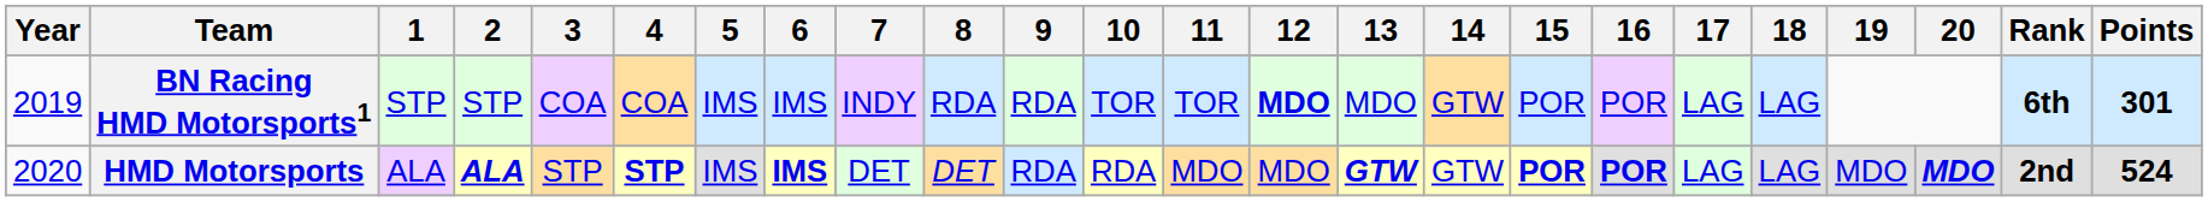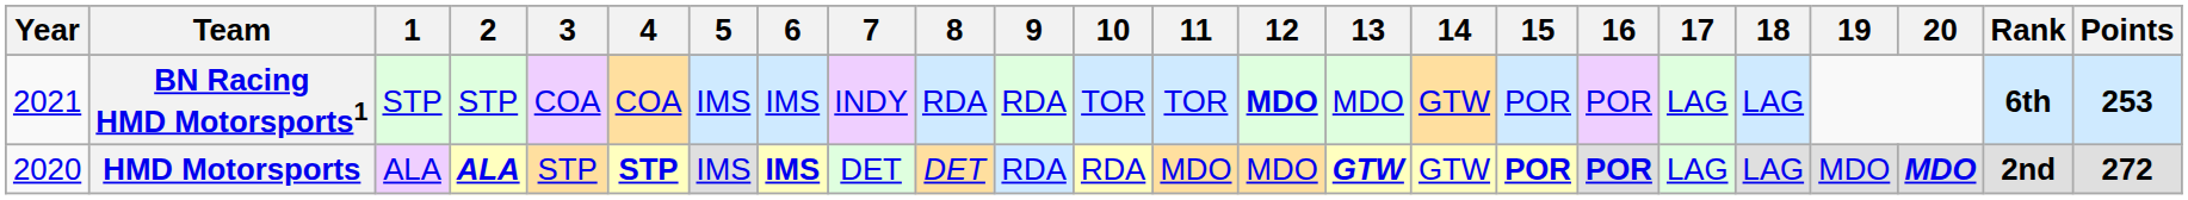BN Racing HMD Motorsports1 | Year: 2019 -> 2021
BN Racing HMD Motorsports1 | Points: 301 -> 253
HMD Motorsports | Points: 524 -> 272
